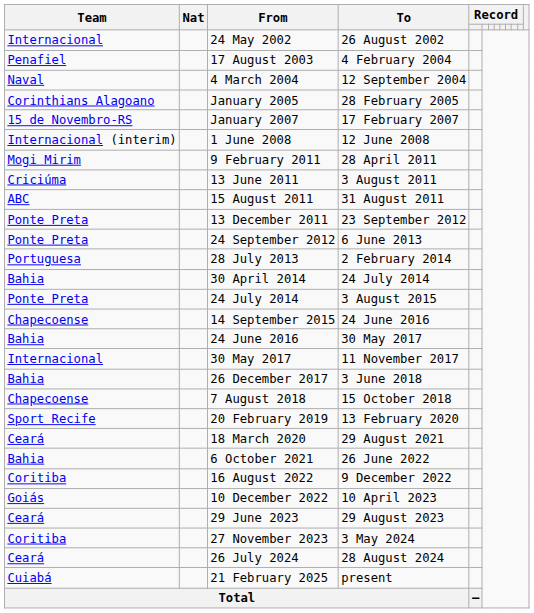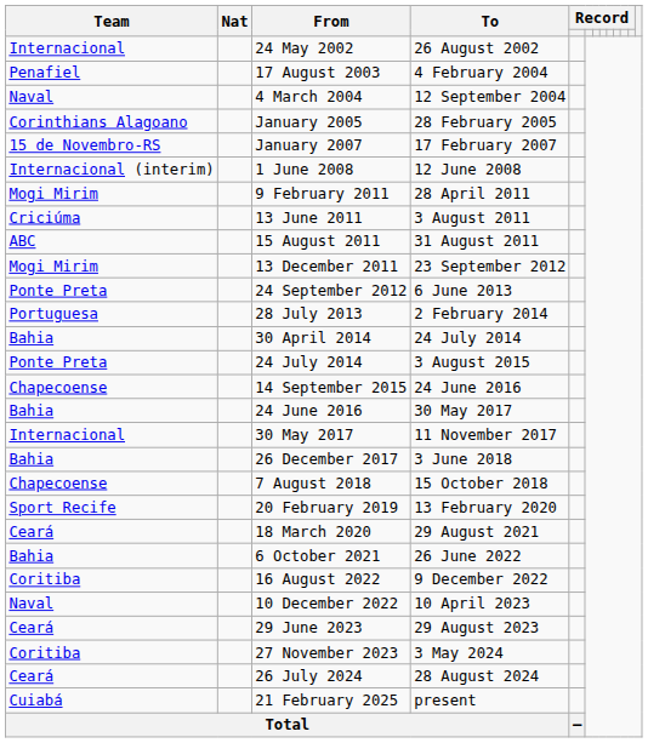13 December 2011 | Team: Ponte Preta -> Mogi Mirim
10 December 2022 | Team: Goiás -> Naval
